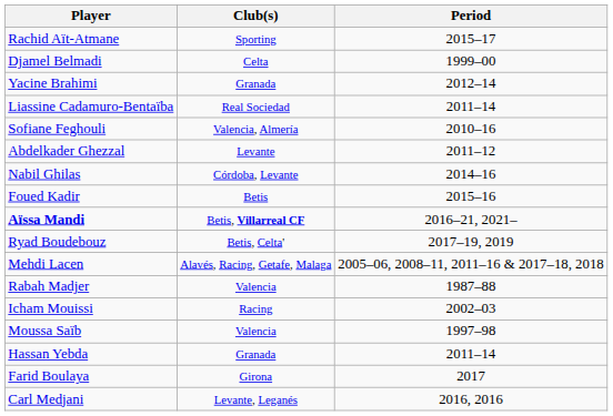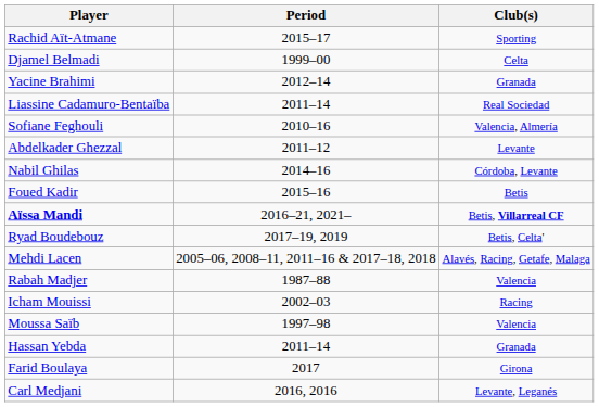columns swapped: Club(s) <-> Period
